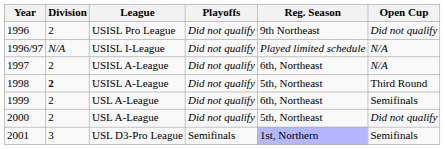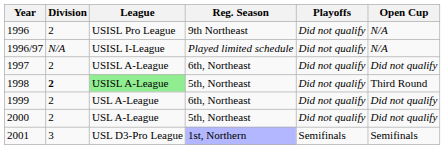columns swapped: Reg. Season <-> Playoffs
1996 | Open Cup: Did not qualify -> N/A
1997 | Open Cup: N/A -> Did not qualify
1998 | League: no background -> lightgreen background
1999 | Open Cup: Semifinals -> Did not qualify
